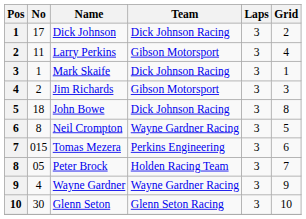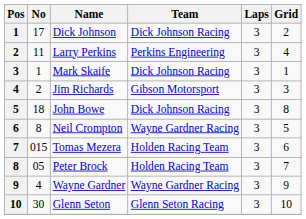Larry Perkins | Team: Gibson Motorsport -> Perkins Engineering
Tomas Mezera | Team: Perkins Engineering -> Holden Racing Team
